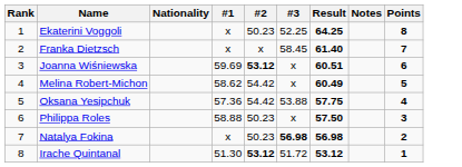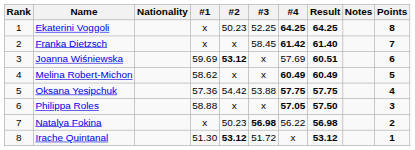+ column: #4 | 64.25 | 61.42 | 57.69 | 60.49 | 57.75 | 57.05 | 56.22 | x
Melina Robert-Michon | #2: 54.42 -> x
Philippa Roles | #2: 50.23 -> x
